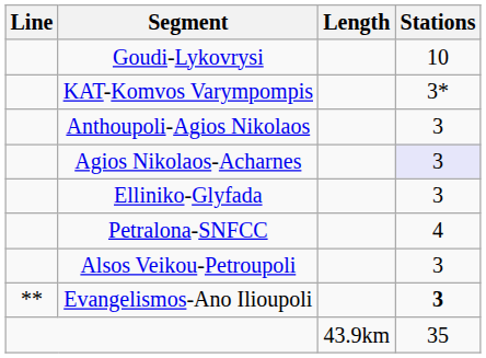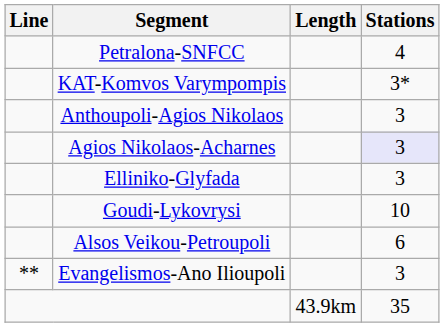rows swapped: Petralona-SNFCC <-> Goudi-Lykovrysi
Alsos Veikou-Petroupoli | Stations: 3 -> 6
Evangelismos-Ano Ilioupoli | Stations: bold -> normal
